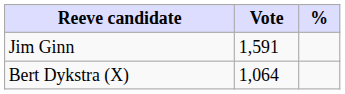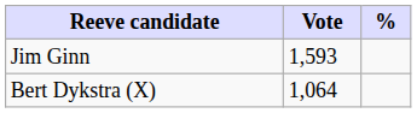Jim Ginn | Vote: 1,591 -> 1,593
